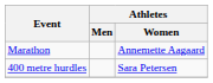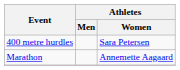rows swapped: 400 metre hurdles <-> Marathon
